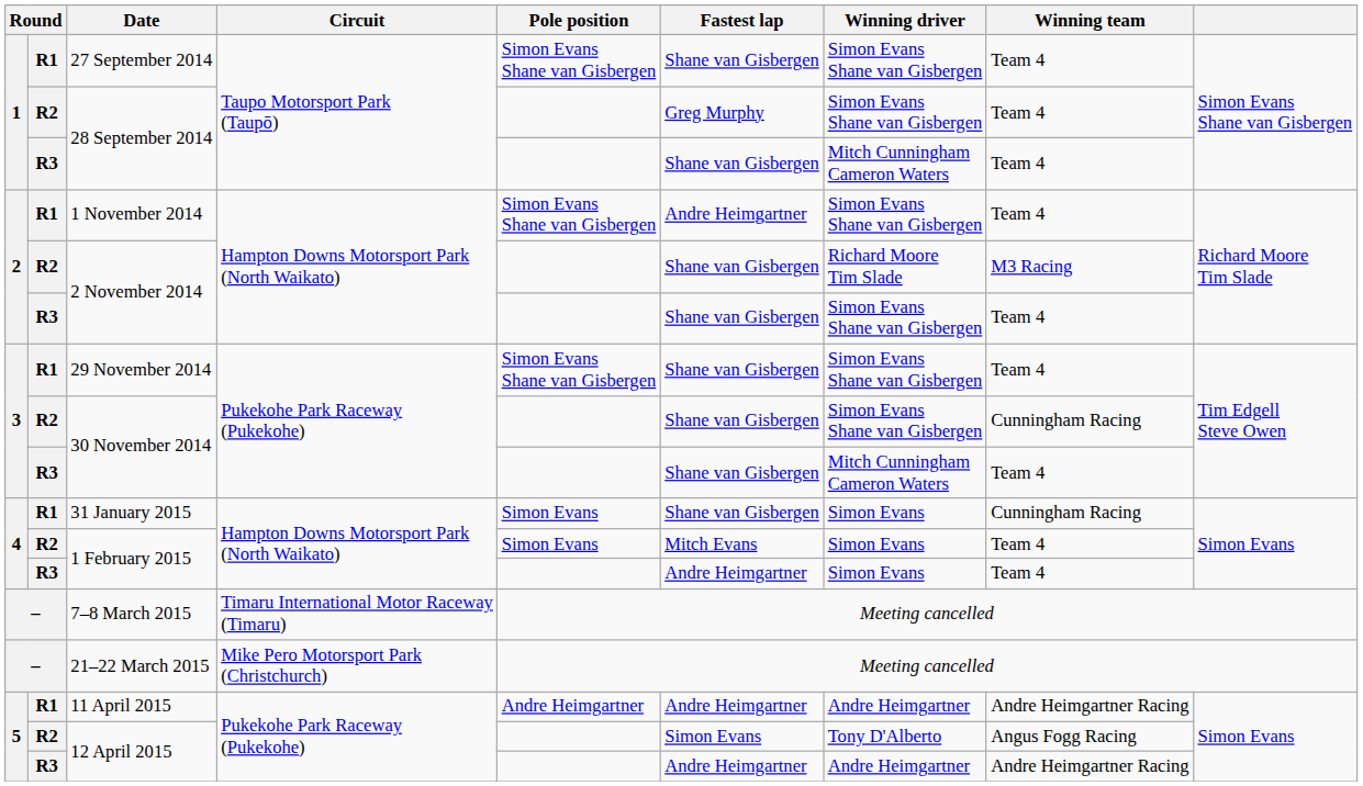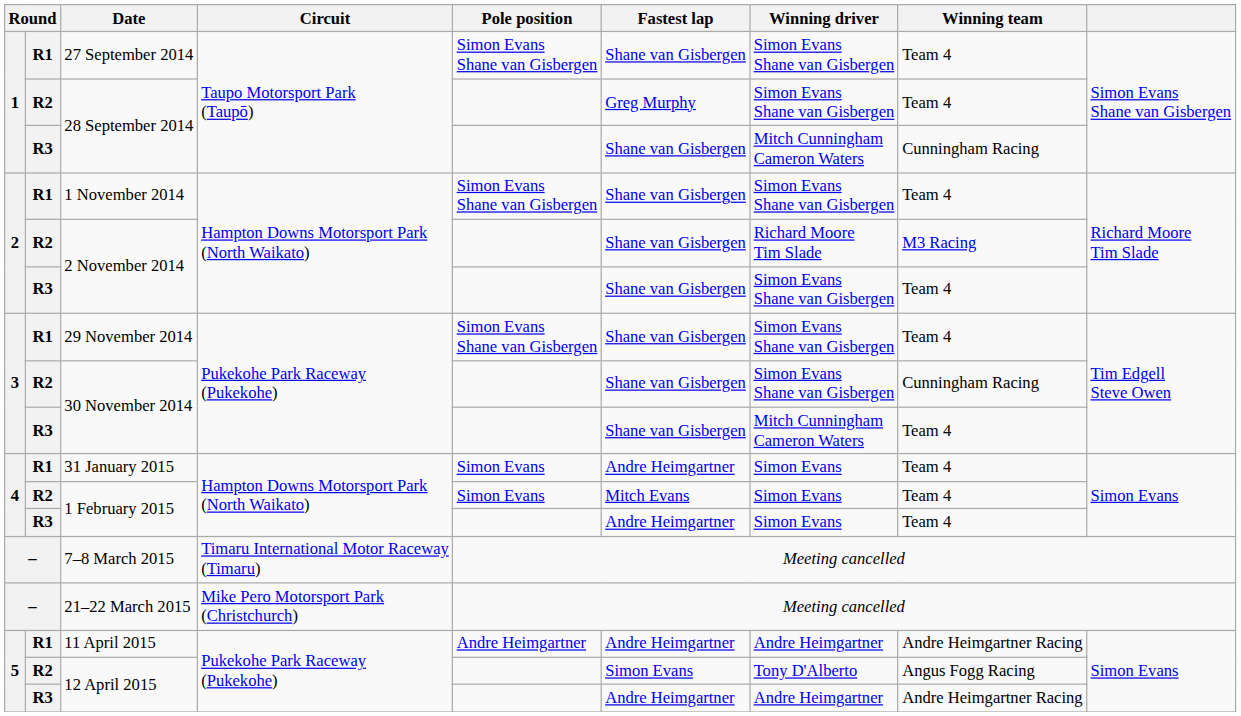R3 / 28 September 2014 | Winning team: Team 4 -> Cunningham Racing
1 November 2014 | Fastest lap: Andre Heimgartner -> Shane van Gisbergen
31 January 2015 | Fastest lap: Shane van Gisbergen -> Andre Heimgartner
31 January 2015 | Winning team: Cunningham Racing -> Team 4
